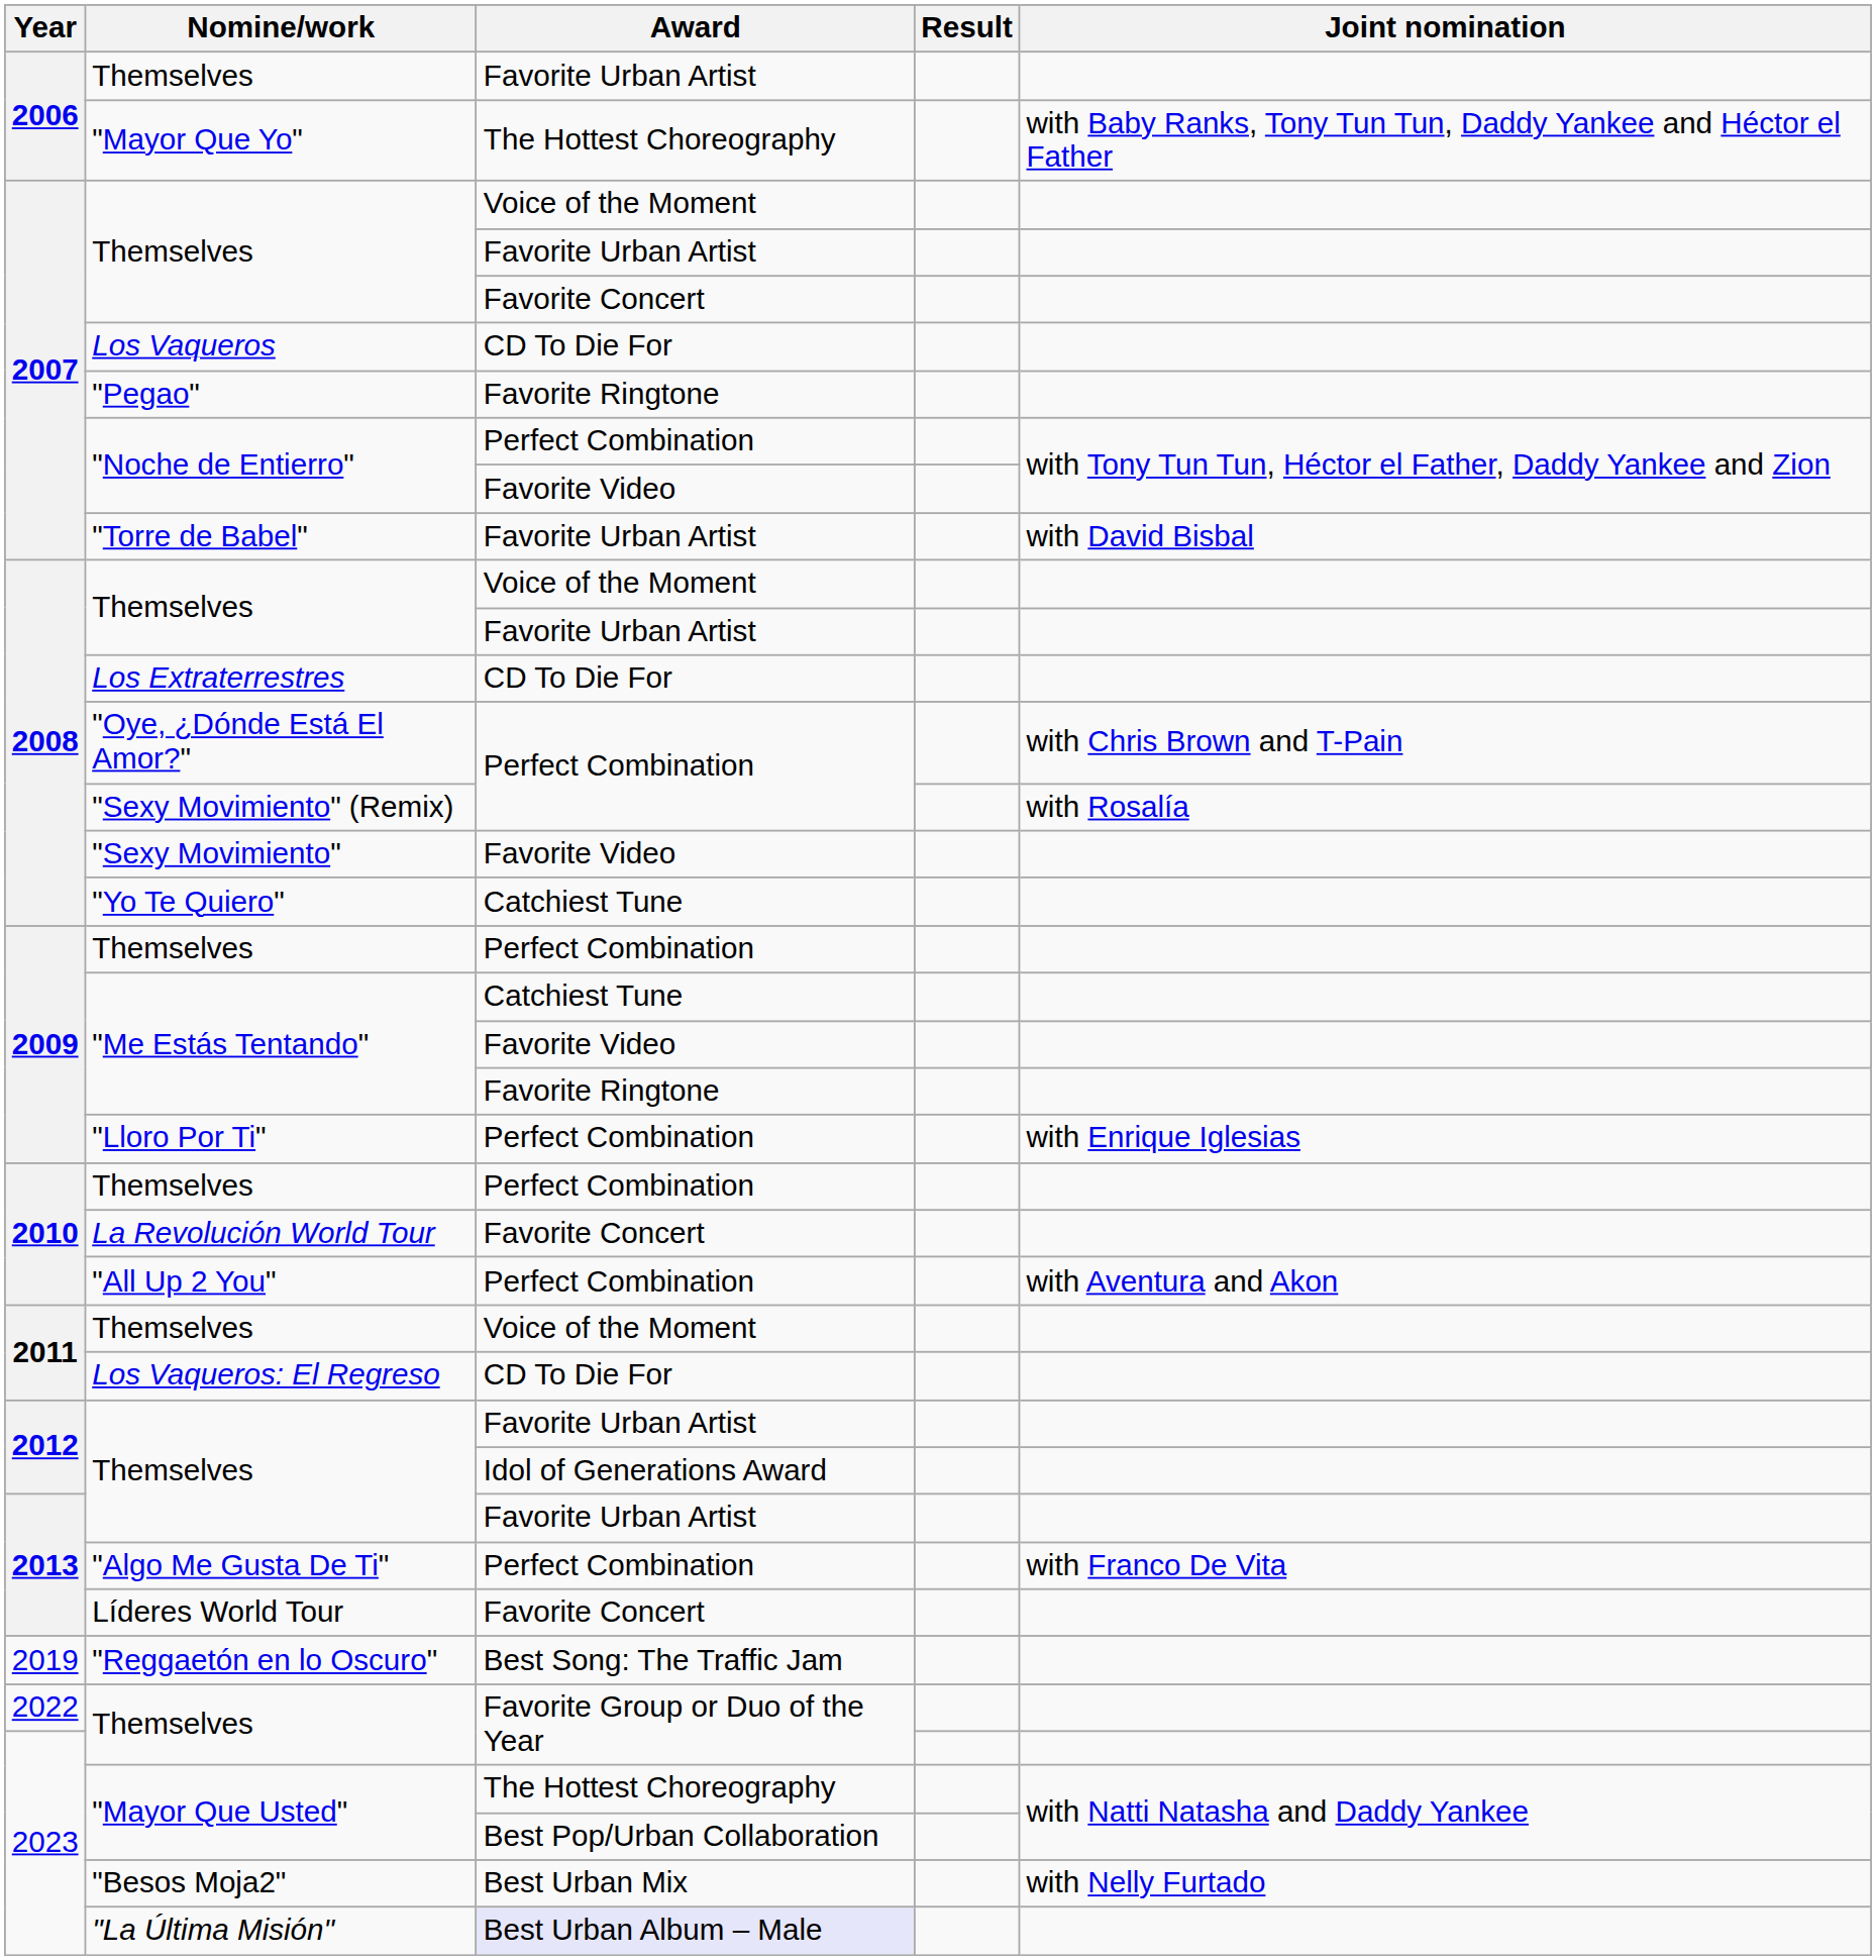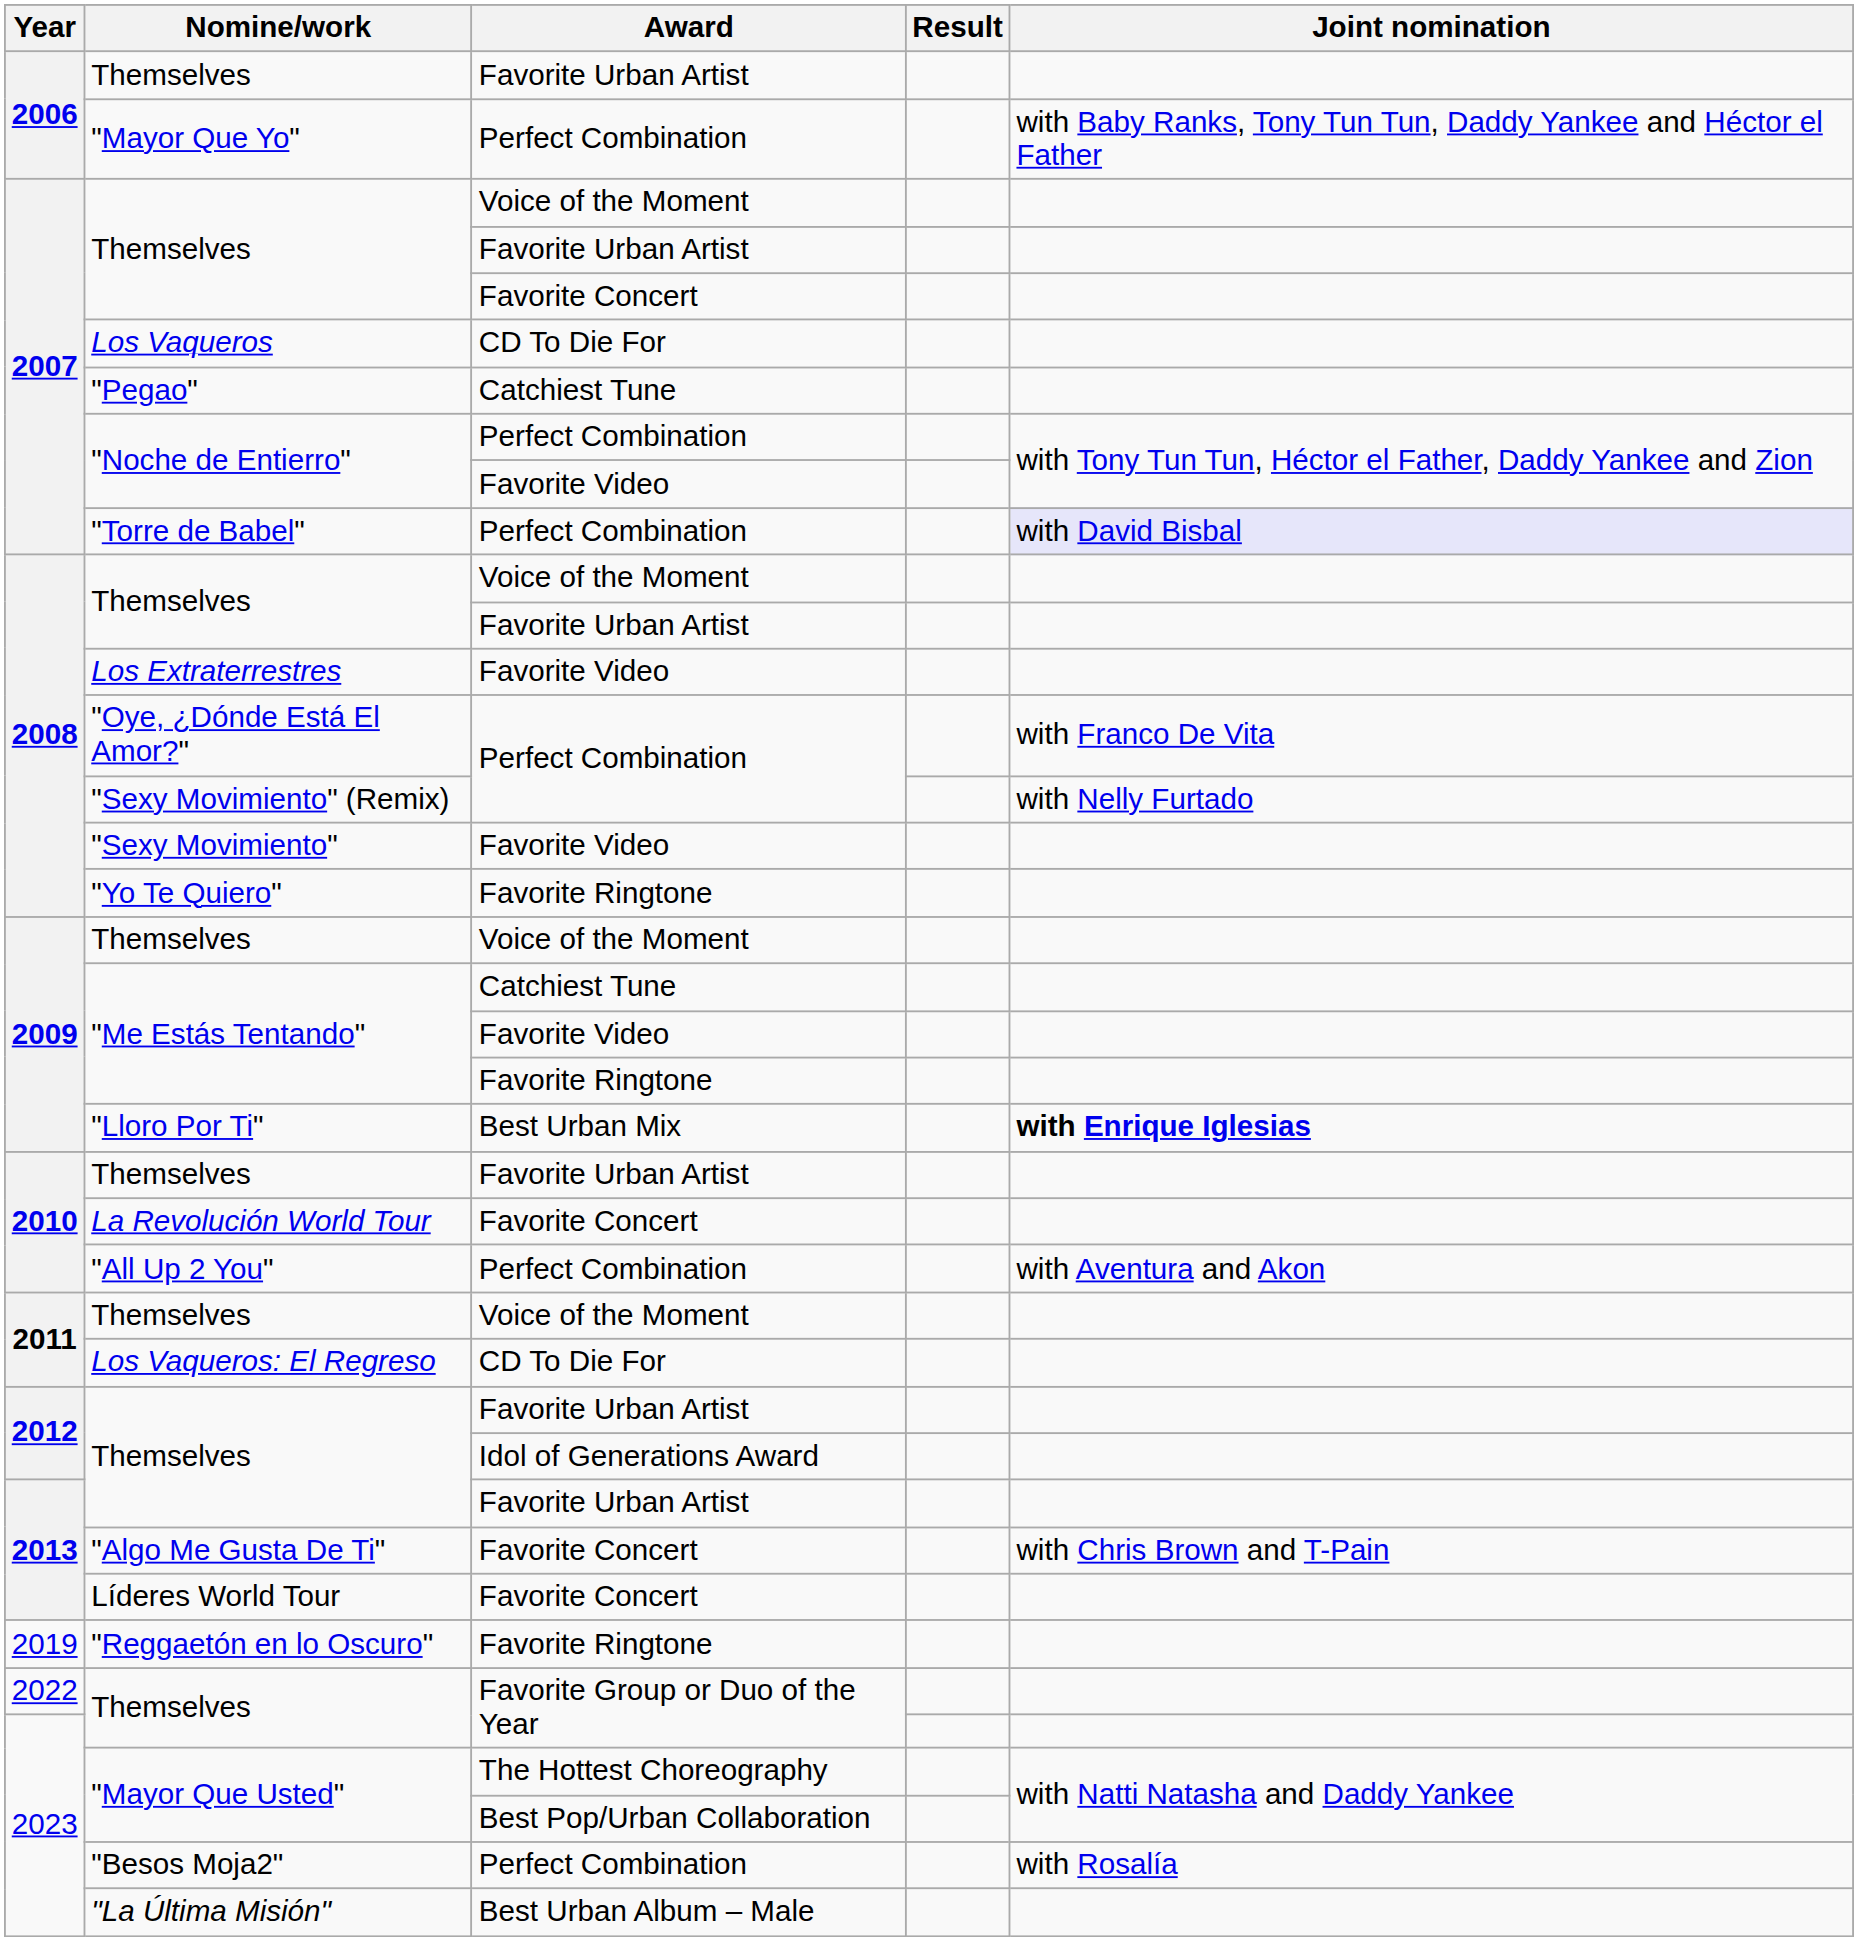"Mayor Que Yo" | Award: The Hottest Choreography -> Perfect Combination
"Pegao" | Award: Favorite Ringtone -> Catchiest Tune
"Torre de Babel" | Award: Favorite Urban Artist -> Perfect Combination
"Torre de Babel" | Joint nomination: no background -> lavender background
Los Extraterrestres | Award: CD To Die For -> Favorite Video
"Oye, ¿Dónde Está El Amor?" | Joint nomination: with Chris Brown and T-Pain -> with Franco De Vita
"Sexy Movimiento" (Remix) | Joint nomination: with Rosalía -> with Nelly Furtado
"Yo Te Quiero" | Award: Catchiest Tune -> Favorite Ringtone
2009 / Themselves | Award: Perfect Combination -> Voice of the Moment
"Lloro Por Ti" | Award: Perfect Combination -> Best Urban Mix
"Lloro Por Ti" | Joint nomination: normal -> bold
2010 / Themselves | Award: Perfect Combination -> Favorite Urban Artist
"Algo Me Gusta De Ti" | Award: Perfect Combination -> Favorite Concert
"Algo Me Gusta De Ti" | Joint nomination: with Franco De Vita -> with Chris Brown and T-Pain
"Reggaetón en lo Oscuro" | Award: Best Song: The Traffic Jam -> Favorite Ringtone
"Besos Moja2" | Award: Best Urban Mix -> Perfect Combination
"Besos Moja2" | Joint nomination: with Nelly Furtado -> with Rosalía
"La Última Misión" | Award: lavender background -> no background
